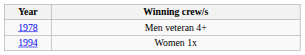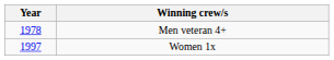Women 1x | Year: 1994 -> 1997
